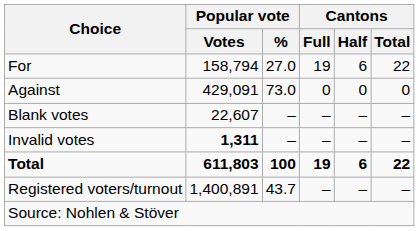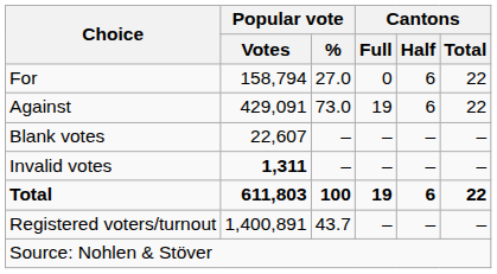For | Cantons / Full: 19 -> 0
Against | Cantons / Full: 0 -> 19
Against | Cantons / Half: 0 -> 6
Against | Cantons / Total: 0 -> 22
